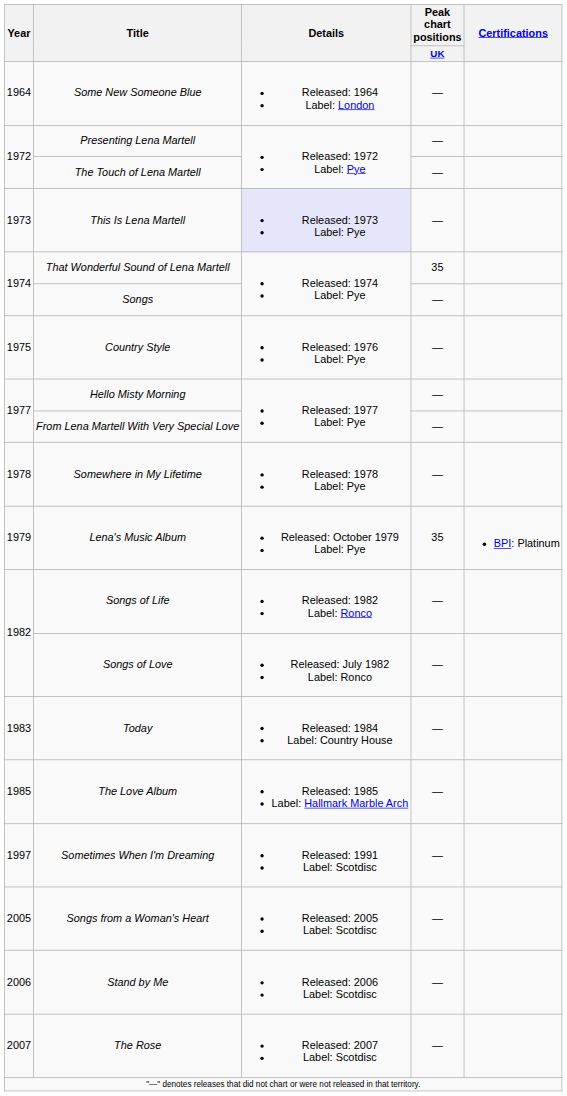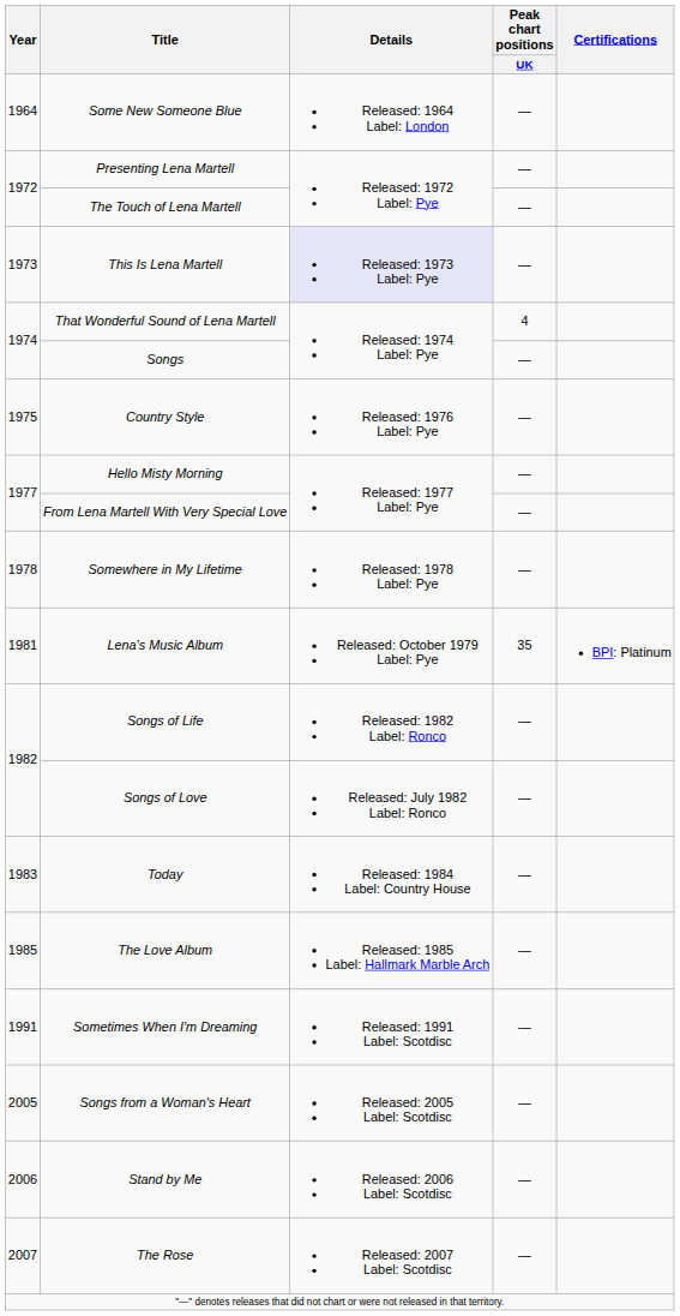That Wonderful Sound of Lena Martell | Peak chart positions / UK: 35 -> 4
Lena's Music Album | Year: 1979 -> 1981
Sometimes When I'm Dreaming | Year: 1997 -> 1991
